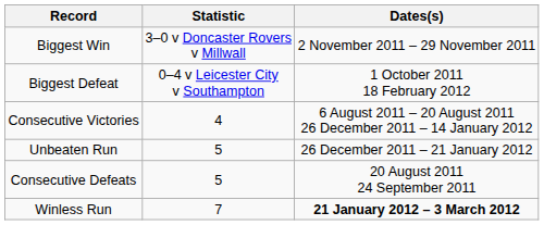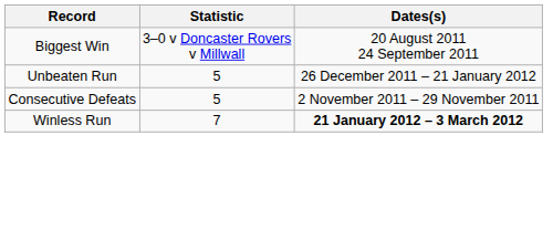Biggest Win | Dates(s): 2 November 2011 – 29 November 2011 -> 20 August 2011 24 September 2011
- row: Biggest Defeat | 0–4 v Leicester City v Southampton | 1 October 2011 18 February 2012
- row: Consecutive Victories | 4 | 6 August 2011 – 20 August 2011 26 December 2011 – 14 January 2012
Consecutive Defeats | Dates(s): 20 August 2011 24 September 2011 -> 2 November 2011 – 29 November 2011
